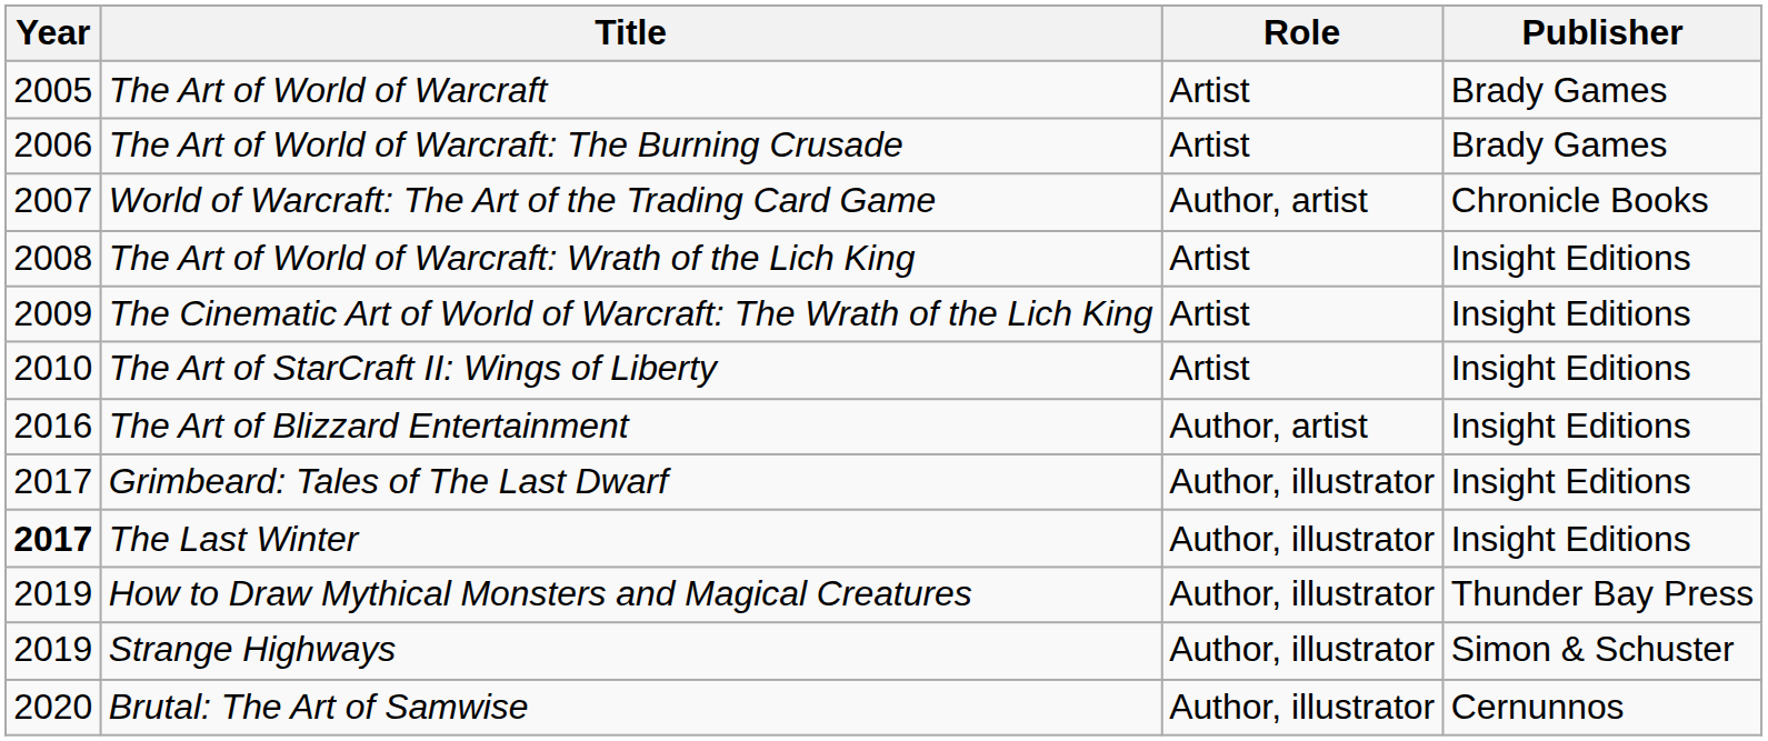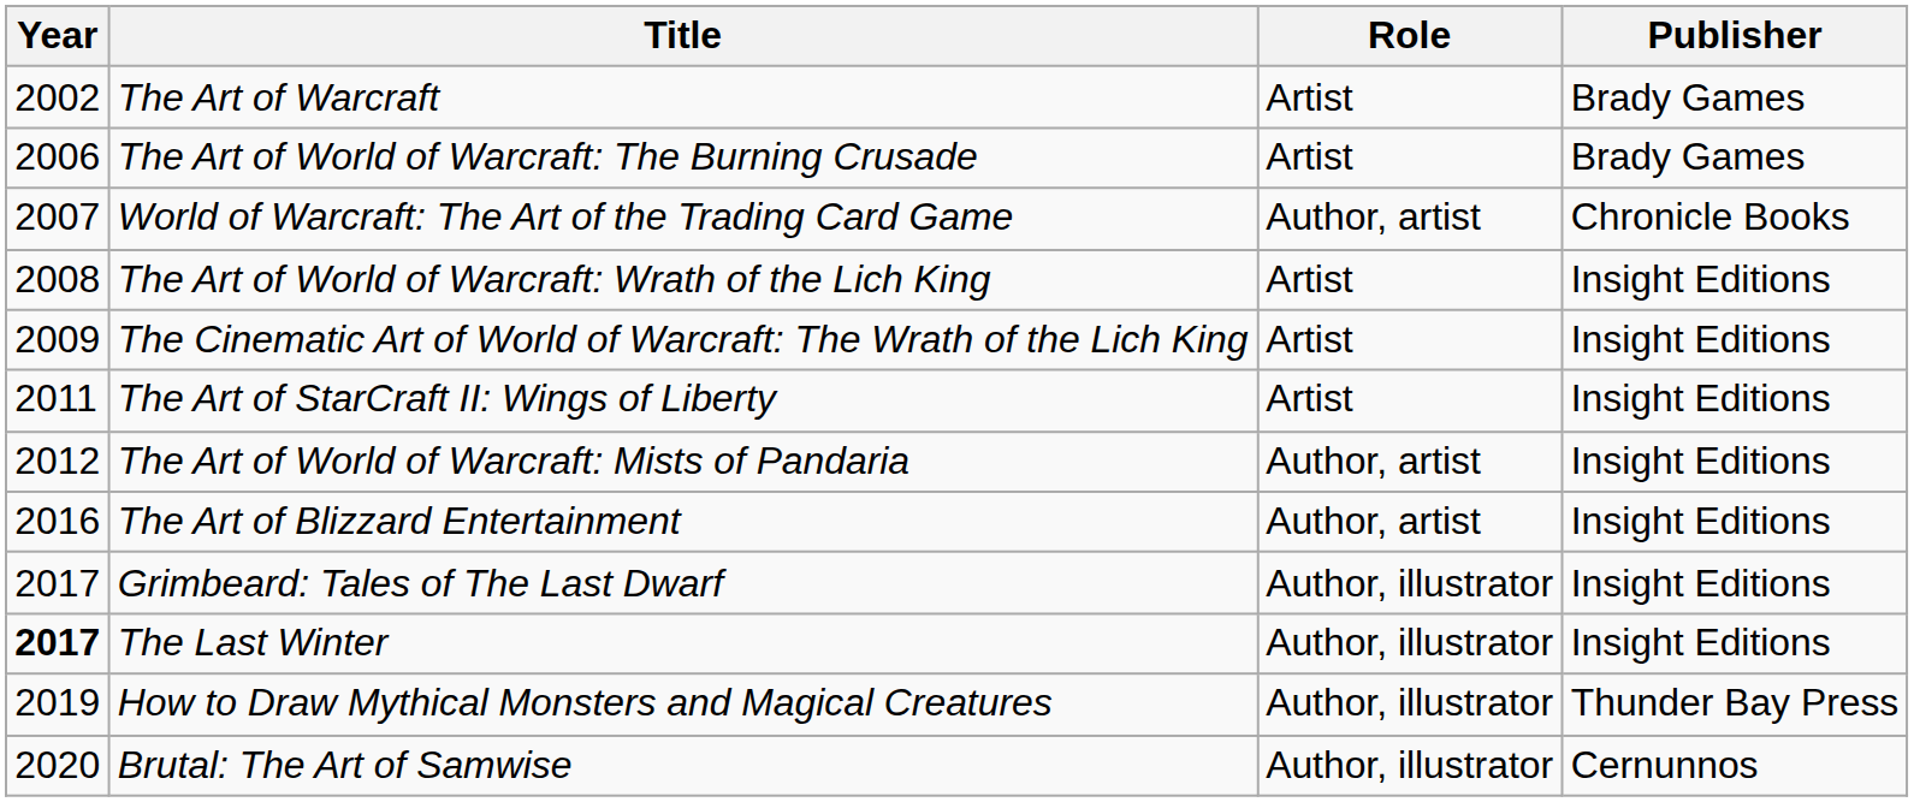+ row: 2002 | The Art of Warcraft | Artist | Brady Games
- row: 2005 | The Art of World of Warcraft | Artist | Brady Games
The Art of StarCraft II: Wings of Liberty | Year: 2010 -> 2011
+ row: 2012 | The Art of World of Warcraft: Mists of Pandaria | Author, artist | Insight Editions
- row: 2019 | Strange Highways | Author, illustrator | Simon & Schuster
